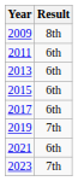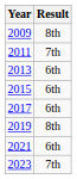2011 | Result: 6th -> 7th
2019 | Result: 7th -> 8th
